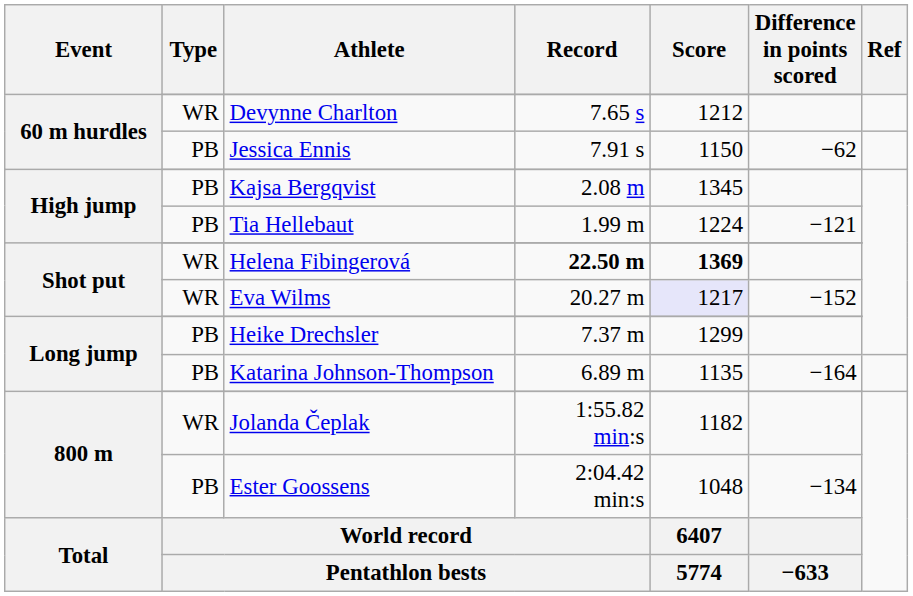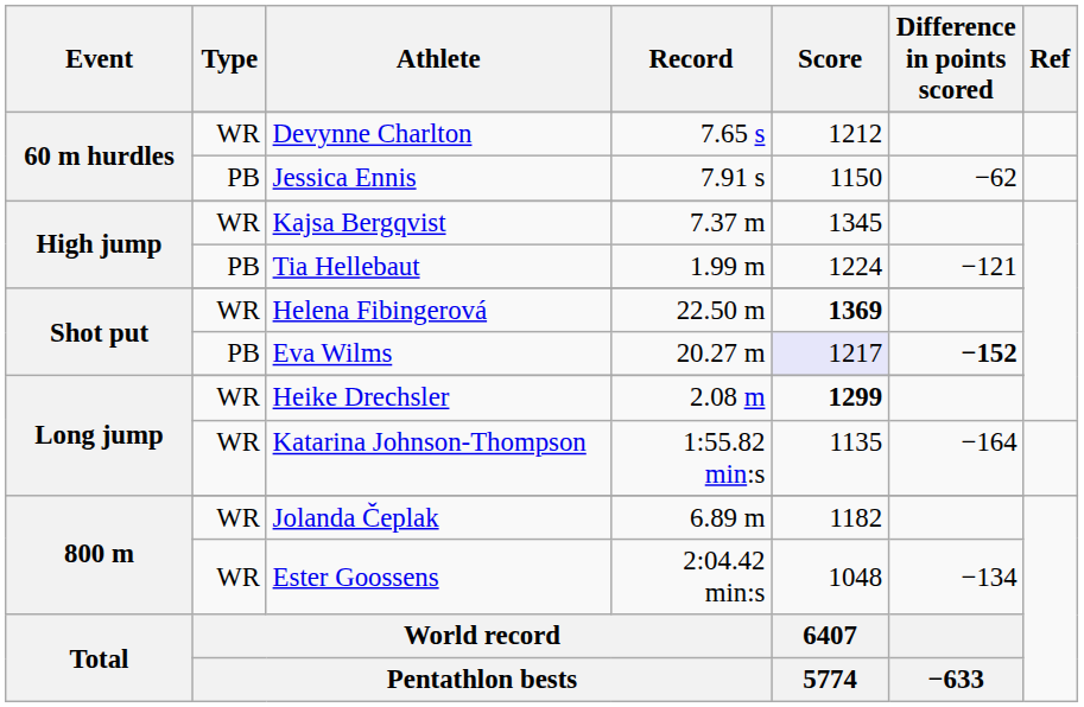Kajsa Bergqvist | Type: PB -> WR
Kajsa Bergqvist | Record: 2.08 m -> 7.37 m
Helena Fibingerová | Record: bold -> normal
Eva Wilms | Type: WR -> PB
Eva Wilms | Difference in points scored: normal -> bold
Heike Drechsler | Type: PB -> WR
Heike Drechsler | Record: 7.37 m -> 2.08 m
Heike Drechsler | Score: normal -> bold
Katarina Johnson-Thompson | Type: PB -> WR
Katarina Johnson-Thompson | Record: 6.89 m -> 1:55.82 min:s
Jolanda Čeplak | Record: 1:55.82 min:s -> 6.89 m
Ester Goossens | Type: PB -> WR
